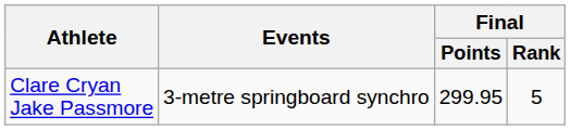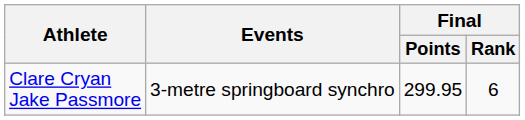Clare Cryan Jake Passmore | Final / Rank: 5 -> 6
